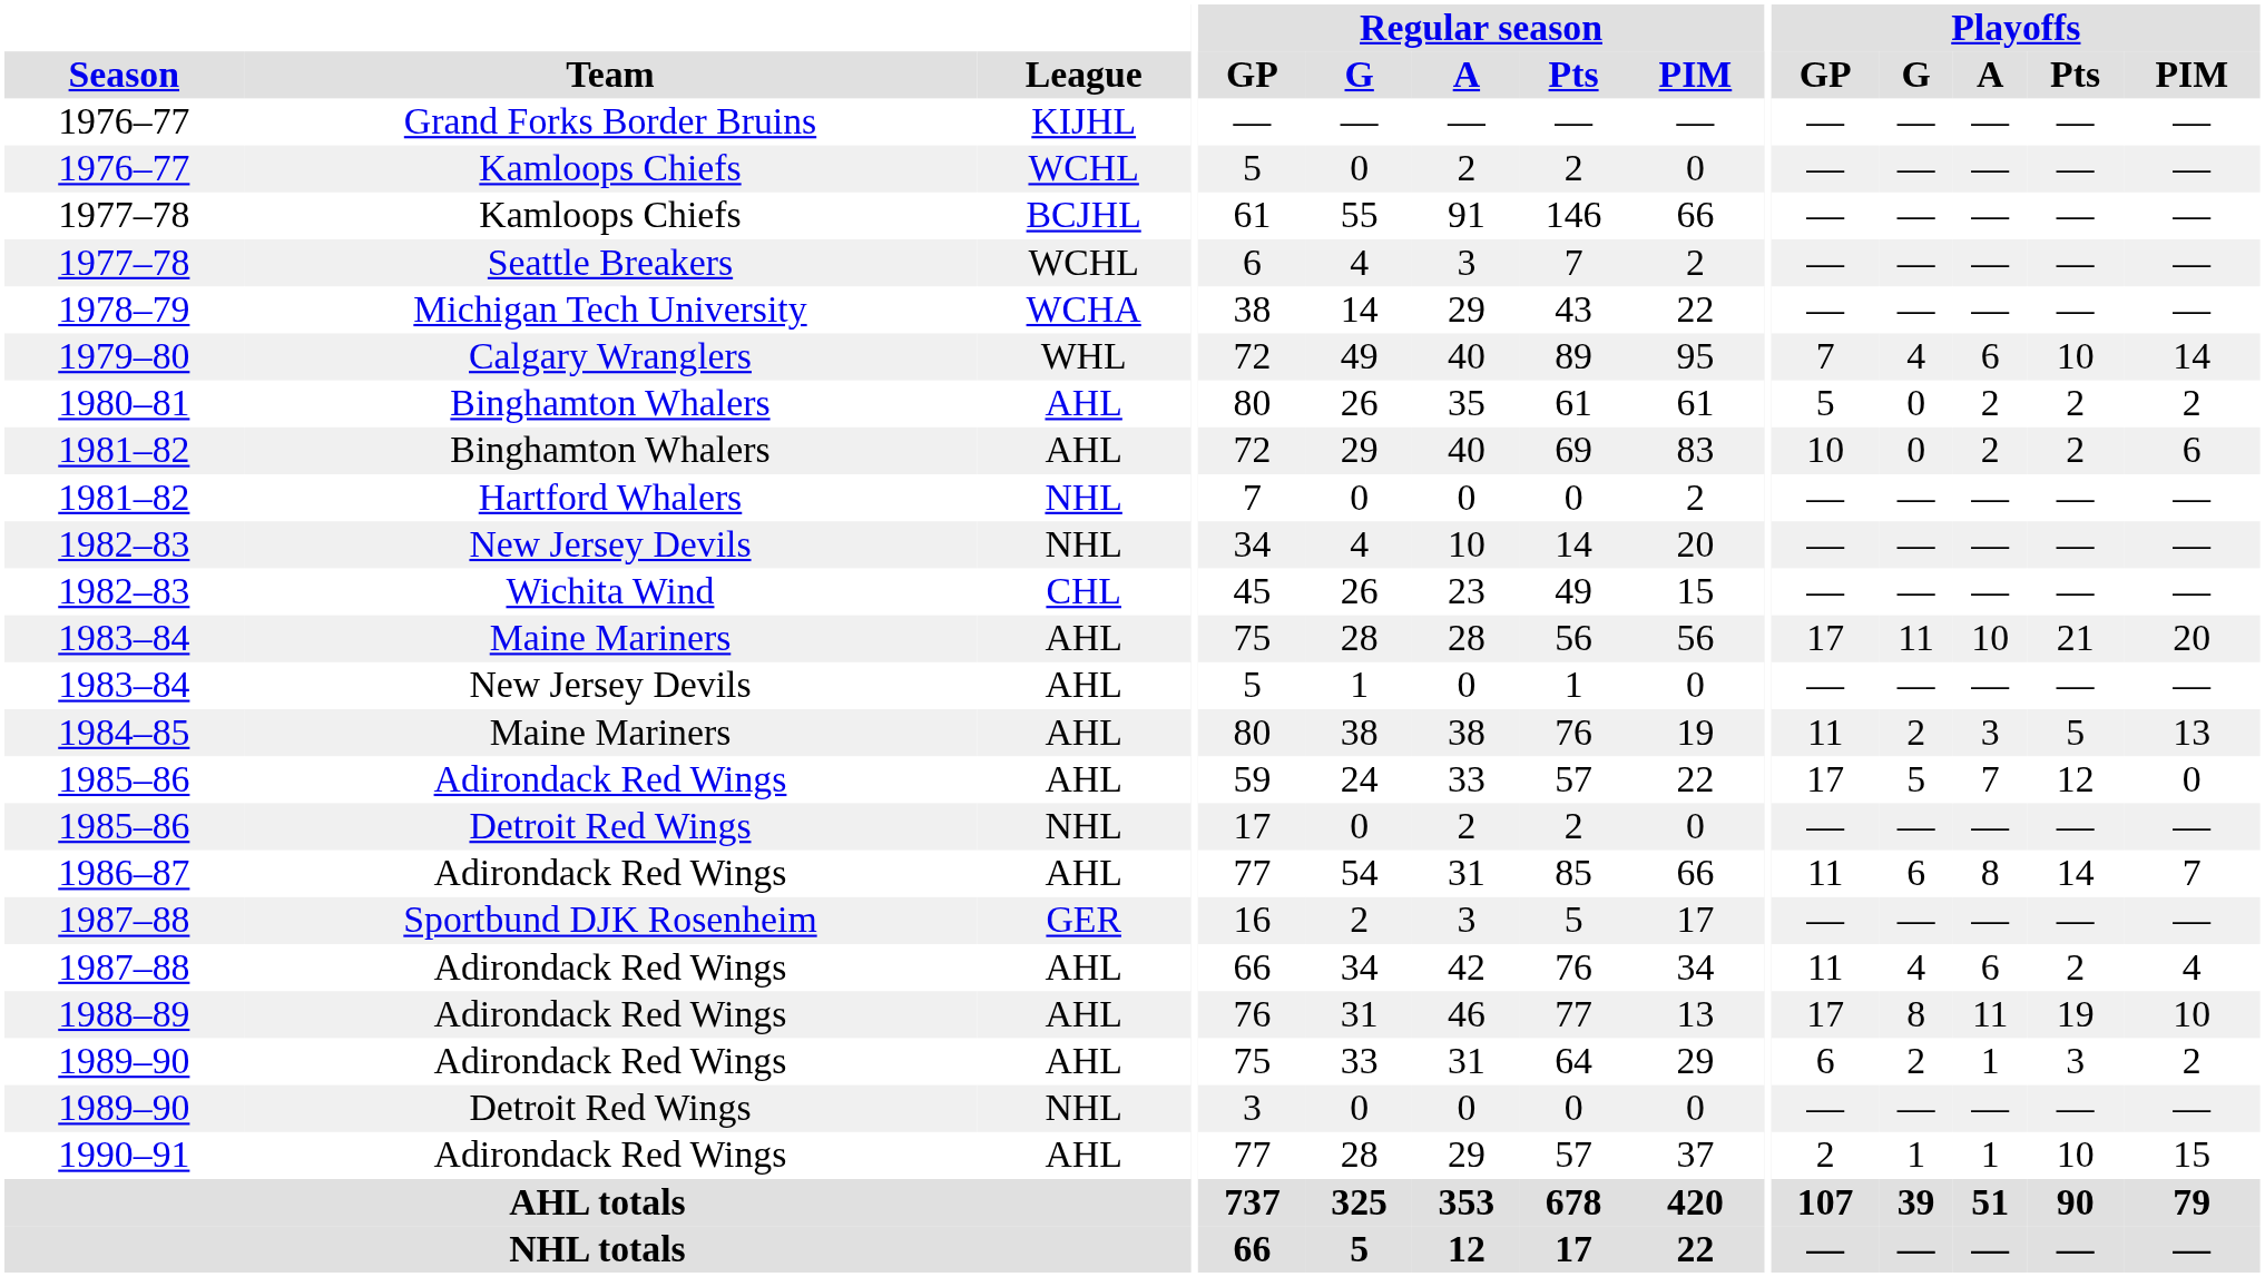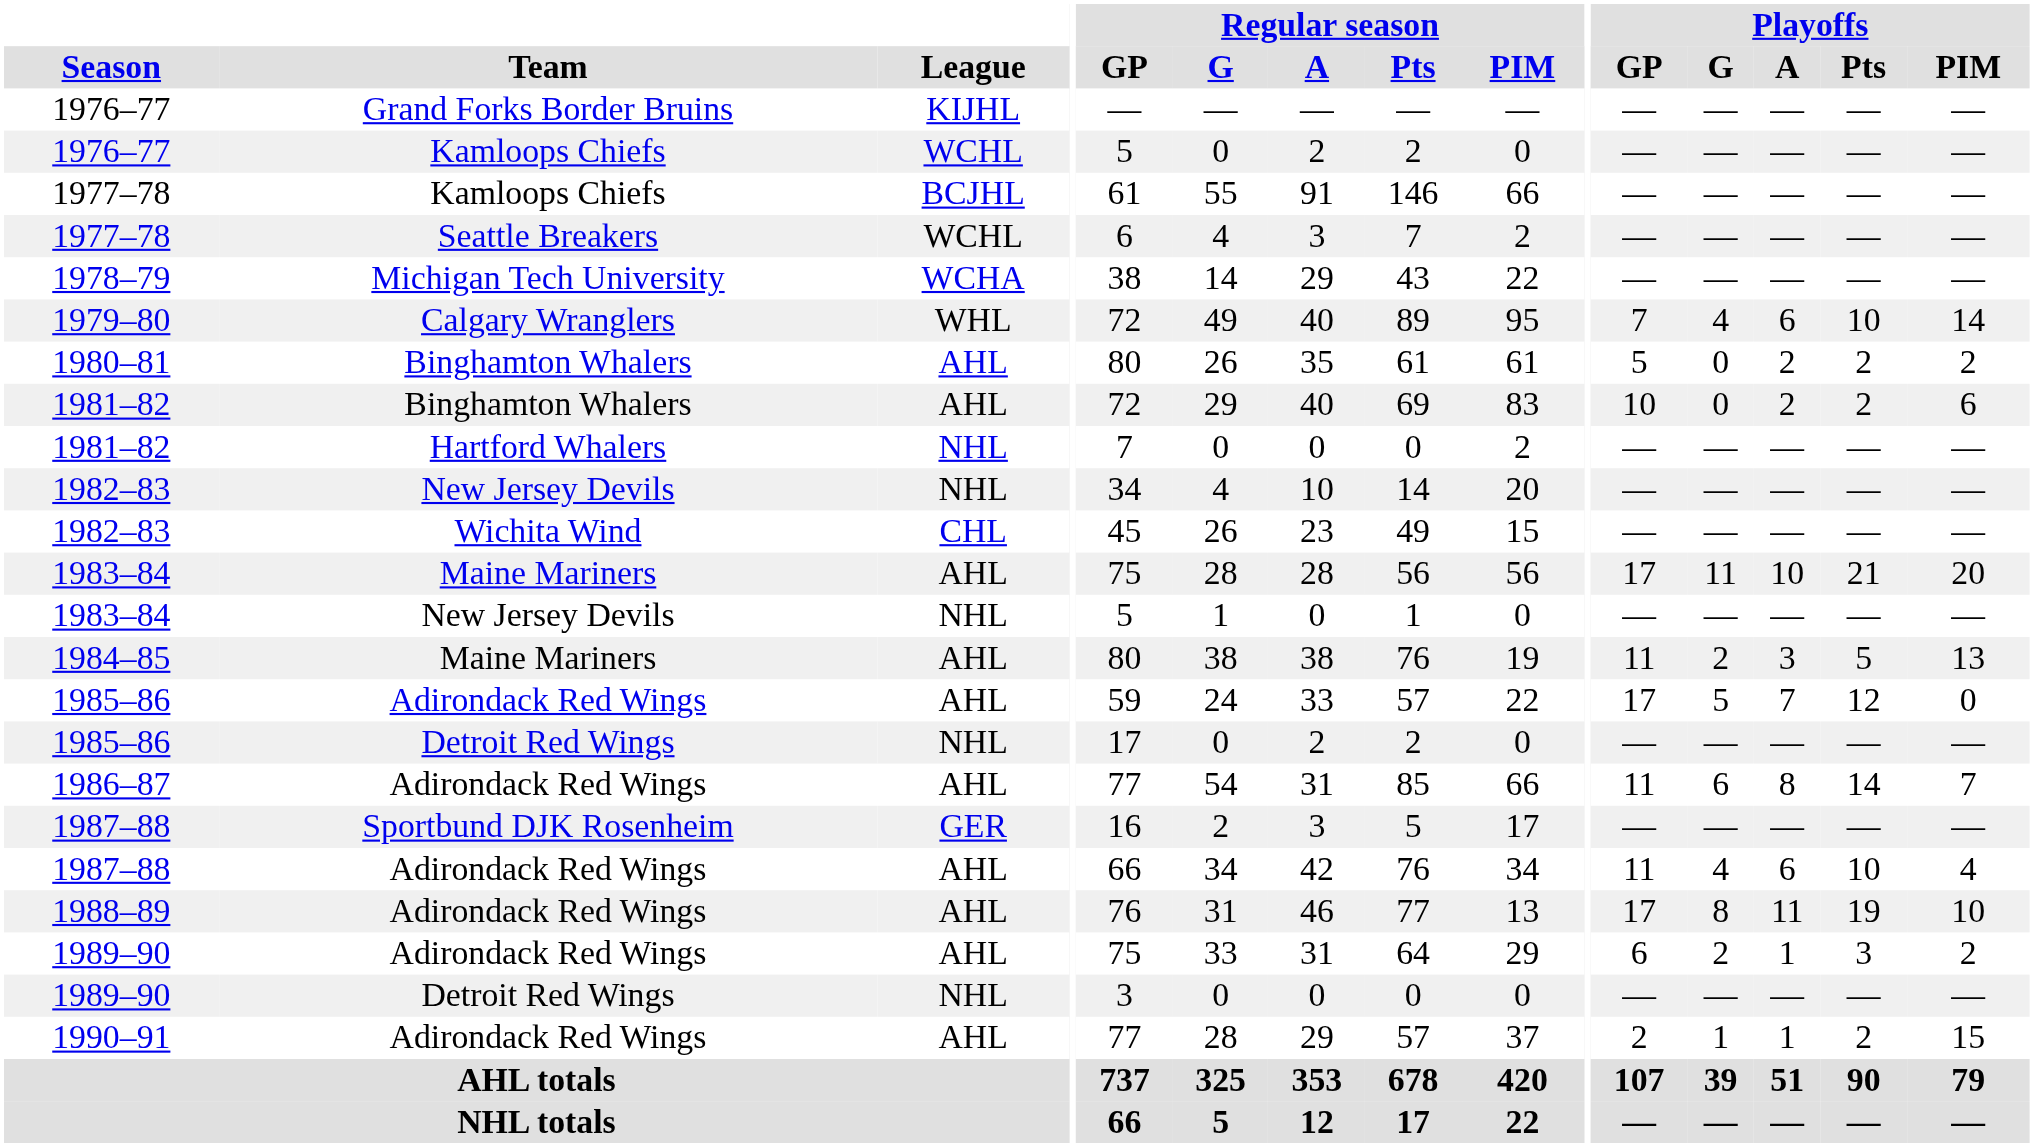1983–84 / New Jersey Devils | League: AHL -> NHL
1987–88 / Adirondack Red Wings | Playoffs / Pts: 2 -> 10
1990–91 | Playoffs / Pts: 10 -> 2
